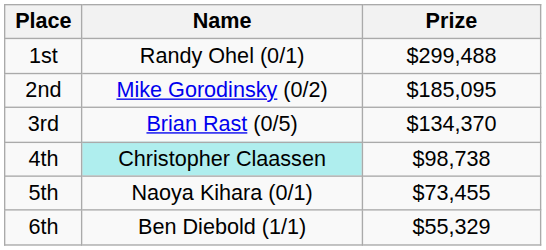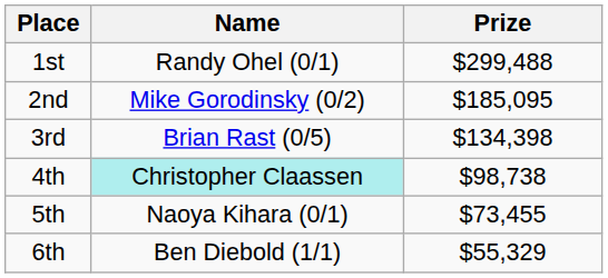3rd | Prize: $134,370 -> $134,398
